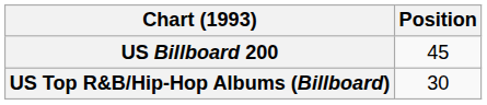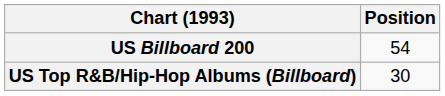US Billboard 200 | Position: 45 -> 54
